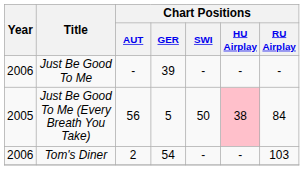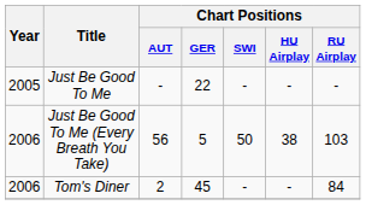Just Be Good To Me | Year: 2006 -> 2005
Just Be Good To Me | Chart Positions / GER: 39 -> 22
Just Be Good To Me (Every Breath You Take) | Year: 2005 -> 2006
Just Be Good To Me (Every Breath You Take) | Chart Positions / HU Airplay: pink background -> no background
Just Be Good To Me (Every Breath You Take) | Chart Positions / RU Airplay: 84 -> 103
Tom's Diner | Chart Positions / GER: 54 -> 45
Tom's Diner | Chart Positions / RU Airplay: 103 -> 84
